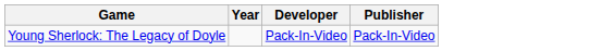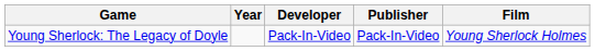+ column: Film | Young Sherlock Holmes
